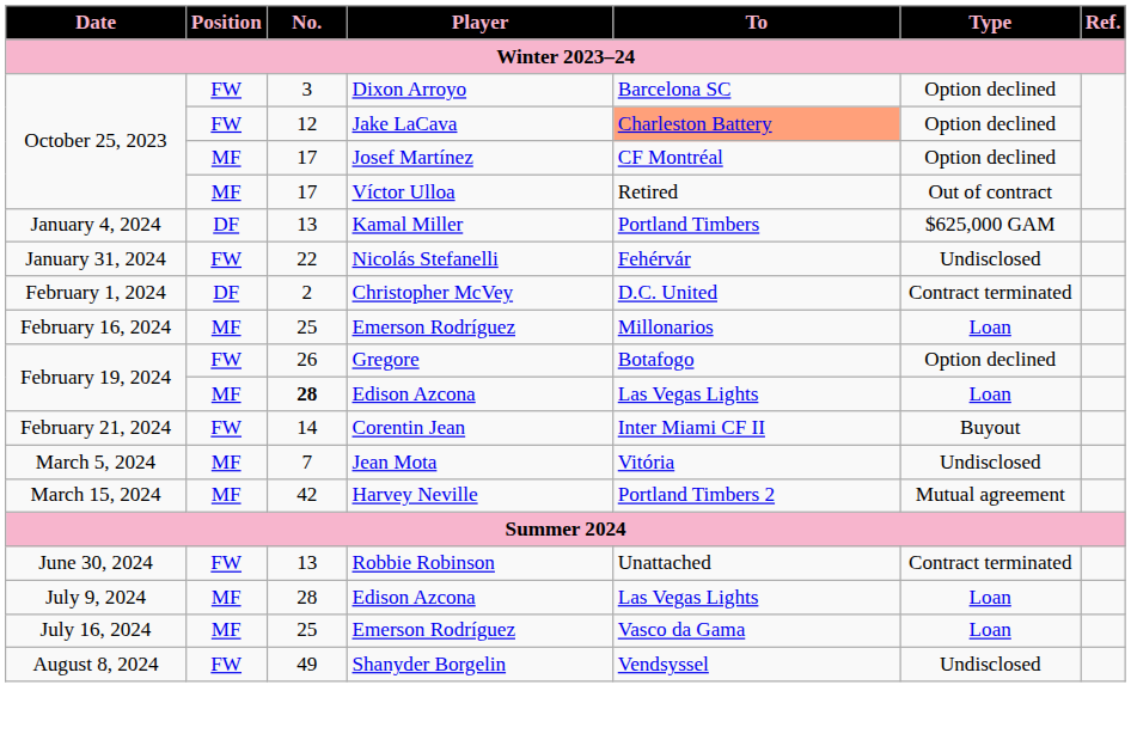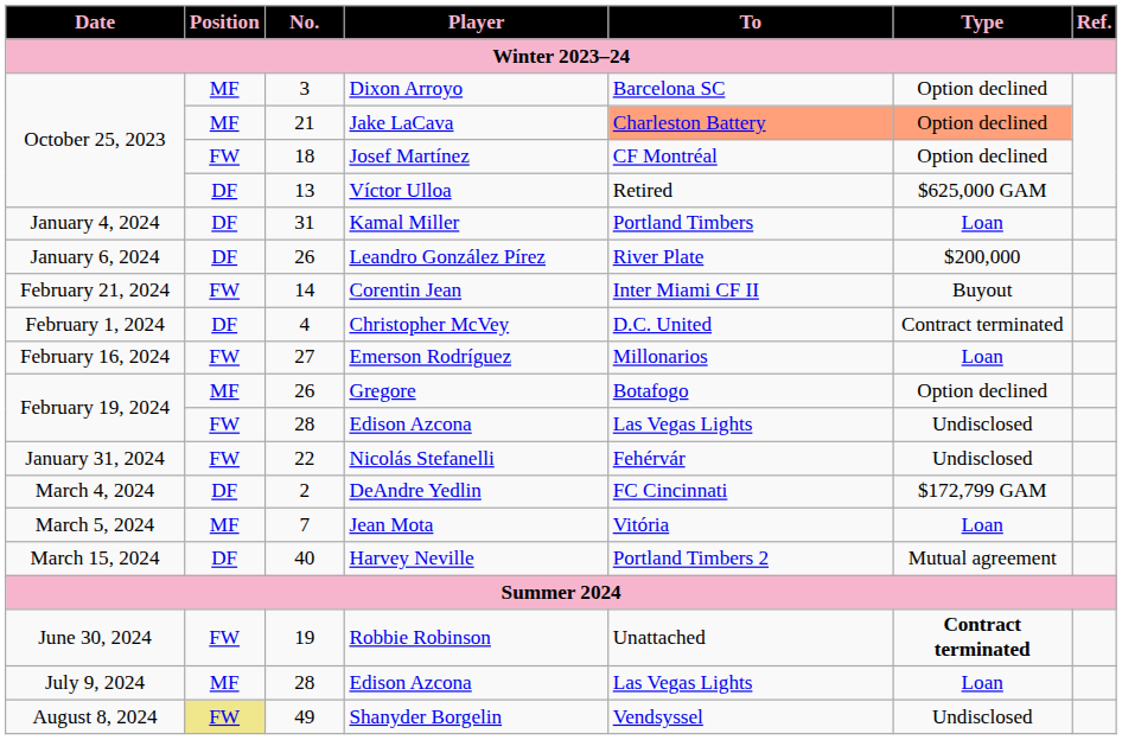Dixon Arroyo | Position: FW -> MF
Jake LaCava | Position: FW -> MF
Jake LaCava | No.: 12 -> 21
Jake LaCava | Type: no background -> lightsalmon background
Josef Martínez | Position: MF -> FW
Josef Martínez | No.: 17 -> 18
Víctor Ulloa | Position: MF -> DF
Víctor Ulloa | No.: 17 -> 13
Víctor Ulloa | Type: Out of contract -> $625,000 GAM
Kamal Miller | No.: 13 -> 31
Kamal Miller | Type: $625,000 GAM -> Loan
+ row: January 6, 2024 | DF | 26 | Leandro González Pírez | River Plate | $200,000
rows swapped: Nicolás Stefanelli <-> Corentin Jean
Christopher McVey | No.: 2 -> 4
February 16, 2024 / Emerson Rodríguez | Position: MF -> FW
February 16, 2024 / Emerson Rodríguez | No.: 25 -> 27
Gregore | Position: FW -> MF
February 19, 2024 / Edison Azcona | Position: MF -> FW
February 19, 2024 / Edison Azcona | No.: bold -> normal
February 19, 2024 / Edison Azcona | Type: Loan -> Undisclosed
+ row: March 4, 2024 | DF | 2 | DeAndre Yedlin | FC Cincinnati | $172,799 GAM
Jean Mota | Type: Undisclosed -> Loan
Harvey Neville | Position: MF -> DF
Harvey Neville | No.: 42 -> 40
Robbie Robinson | No.: 13 -> 19
Robbie Robinson | Type: normal -> bold
- row: July 16, 2024 | MF | 25 | Emerson Rodríguez | Vasco da Gama | Loan
Shanyder Borgelin | Position: no background -> khaki background
